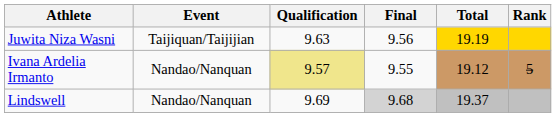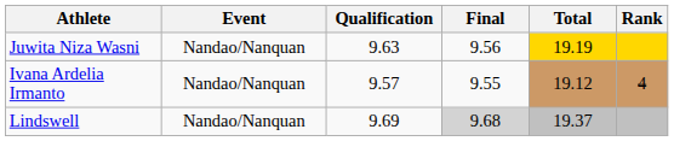Juwita Niza Wasni | Event: Taijiquan/Taijijian -> Nandao/Nanquan
Ivana Ardelia Irmanto | Qualification: khaki background -> no background
Ivana Ardelia Irmanto | Rank: 5 -> 4
